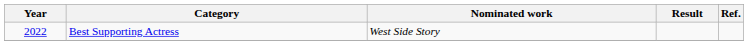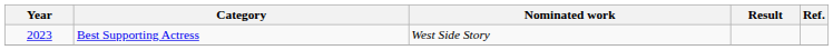Best Supporting Actress | Year: 2022 -> 2023
